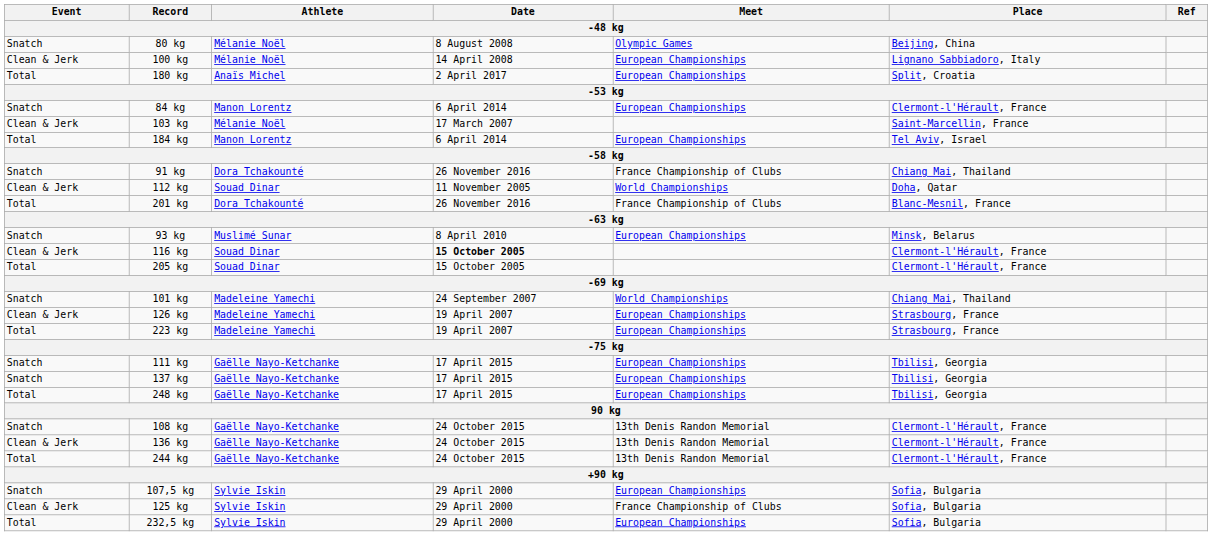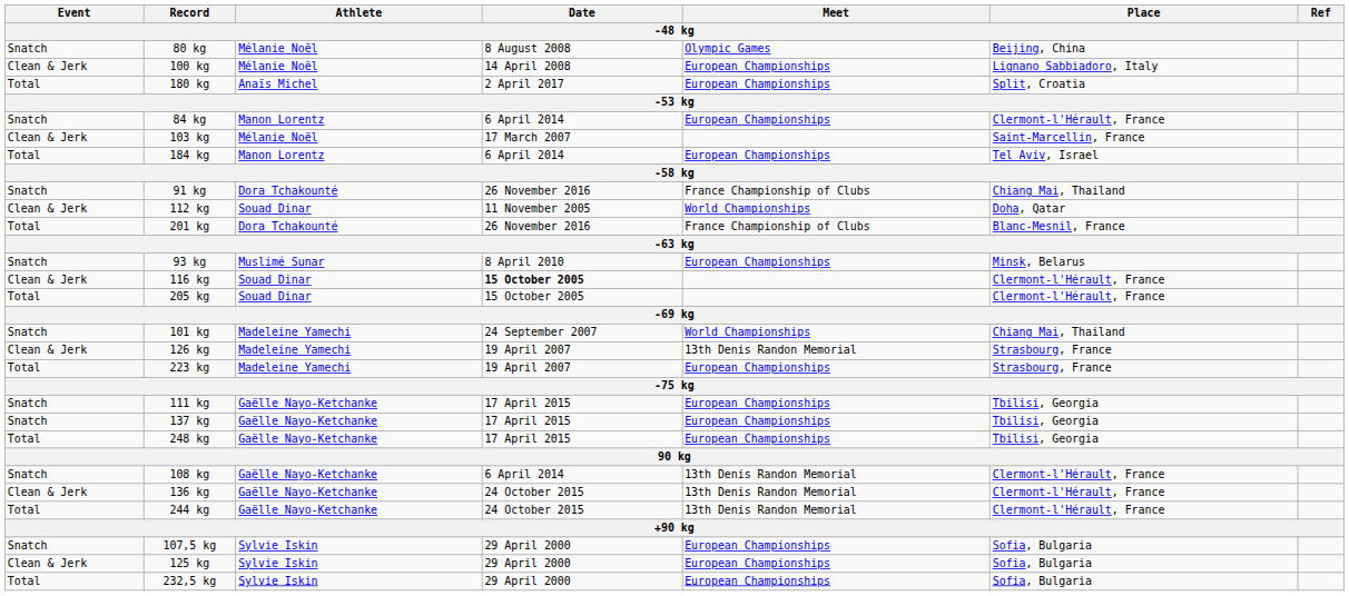126 kg | Meet: European Championships -> 13th Denis Randon Memorial
108 kg | Date: 24 October 2015 -> 6 April 2014
125 kg | Meet: France Championship of Clubs -> European Championships
